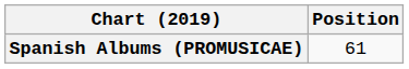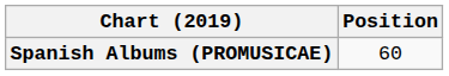Spanish Albums (PROMUSICAE) | Position: 61 -> 60
